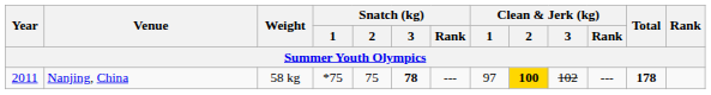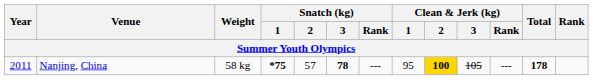Nanjing, China | Snatch (kg) / 1: normal -> bold
Nanjing, China | Snatch (kg) / 2: 75 -> 57
Nanjing, China | Clean & Jerk (kg) / 1: 97 -> 95
Nanjing, China | Clean & Jerk (kg) / 3: 102 -> 105
